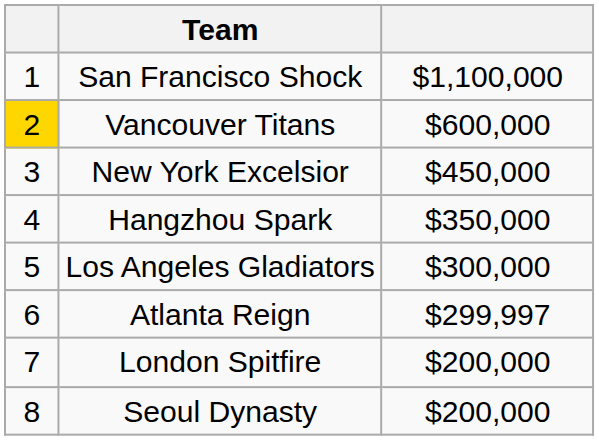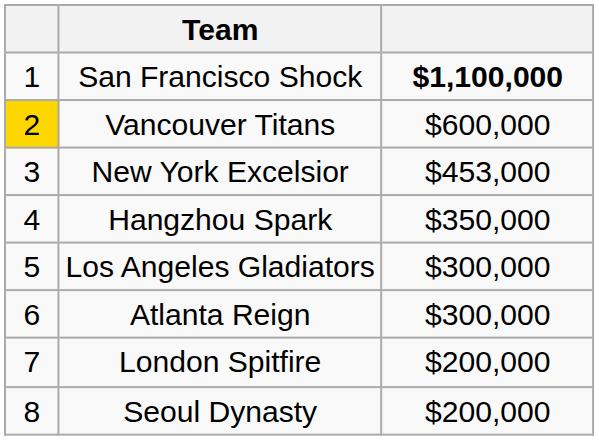San Francisco Shock | column 3: normal -> bold
New York Excelsior | column 3: $450,000 -> $453,000
Atlanta Reign | column 3: $299,997 -> $300,000
